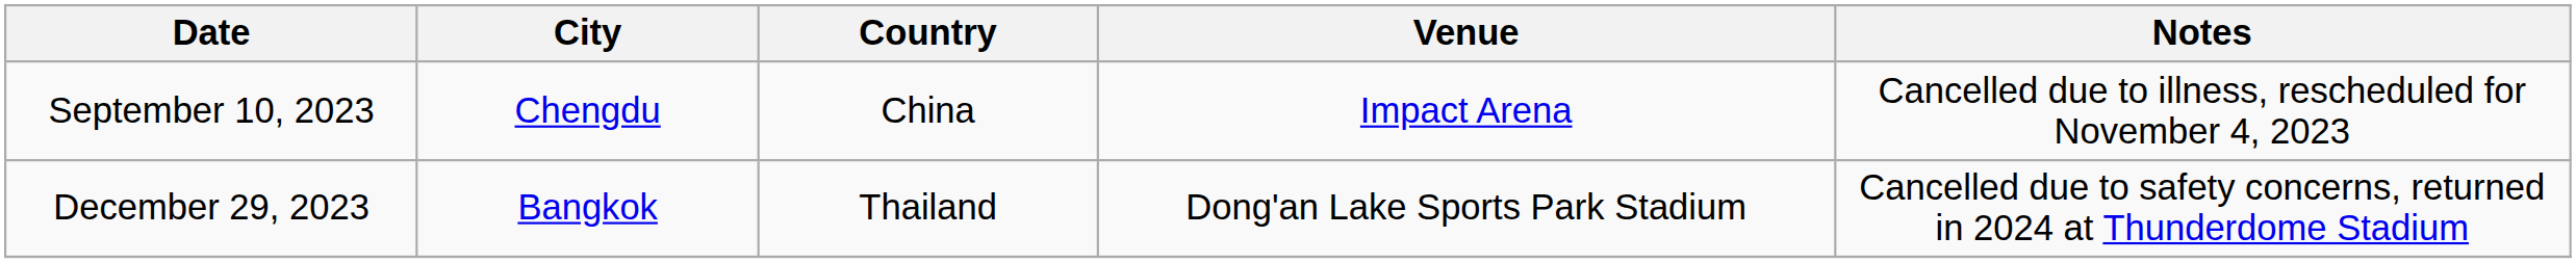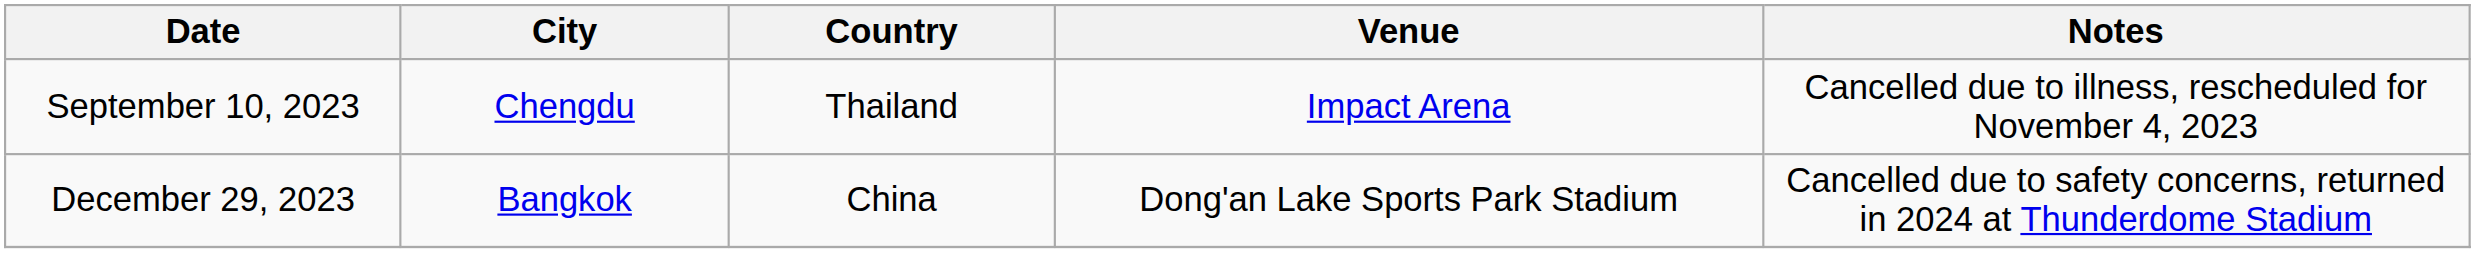September 10, 2023 | Country: China -> Thailand
December 29, 2023 | Country: Thailand -> China
